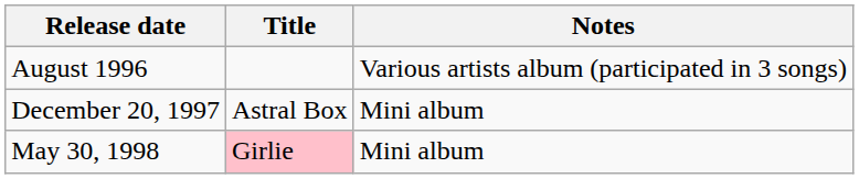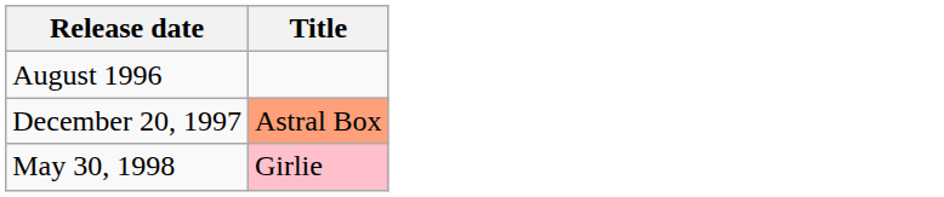- column: Notes | Various artists album (participated in 3 songs) | Mini album | Mini album
December 20, 1997 | Title: no background -> lightsalmon background
